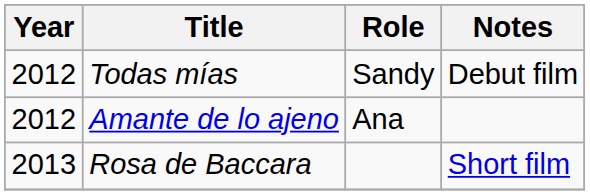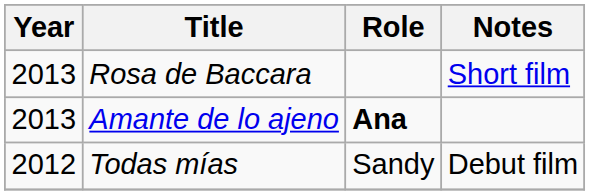rows swapped: Todas mías <-> Rosa de Baccara
Amante de lo ajeno | Year: 2012 -> 2013
Amante de lo ajeno | Role: normal -> bold
